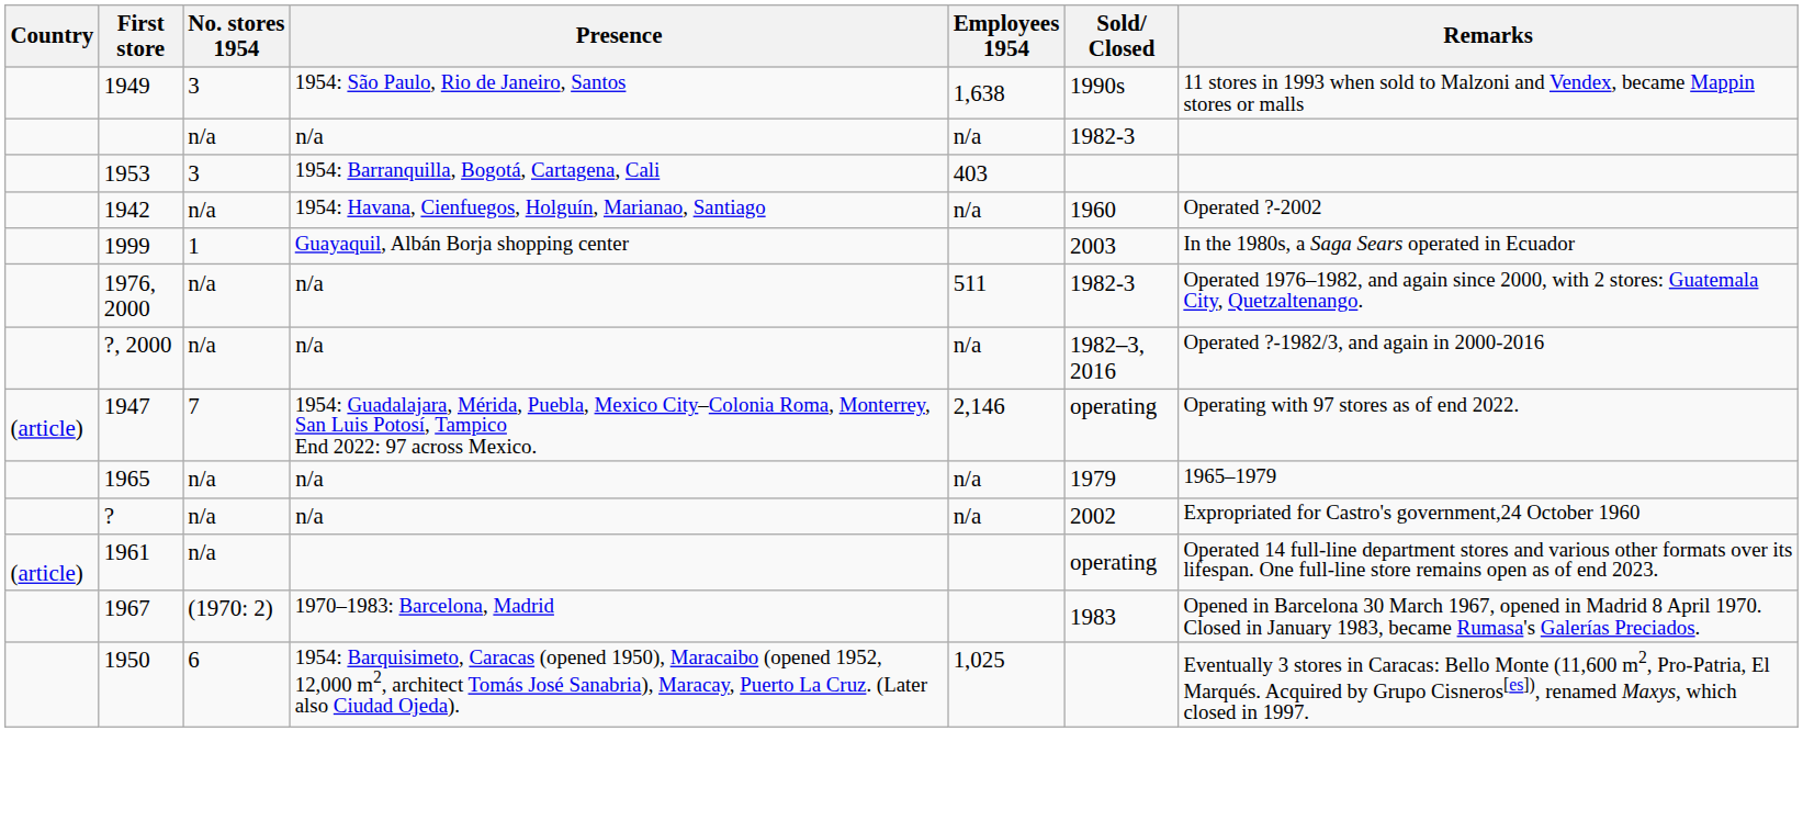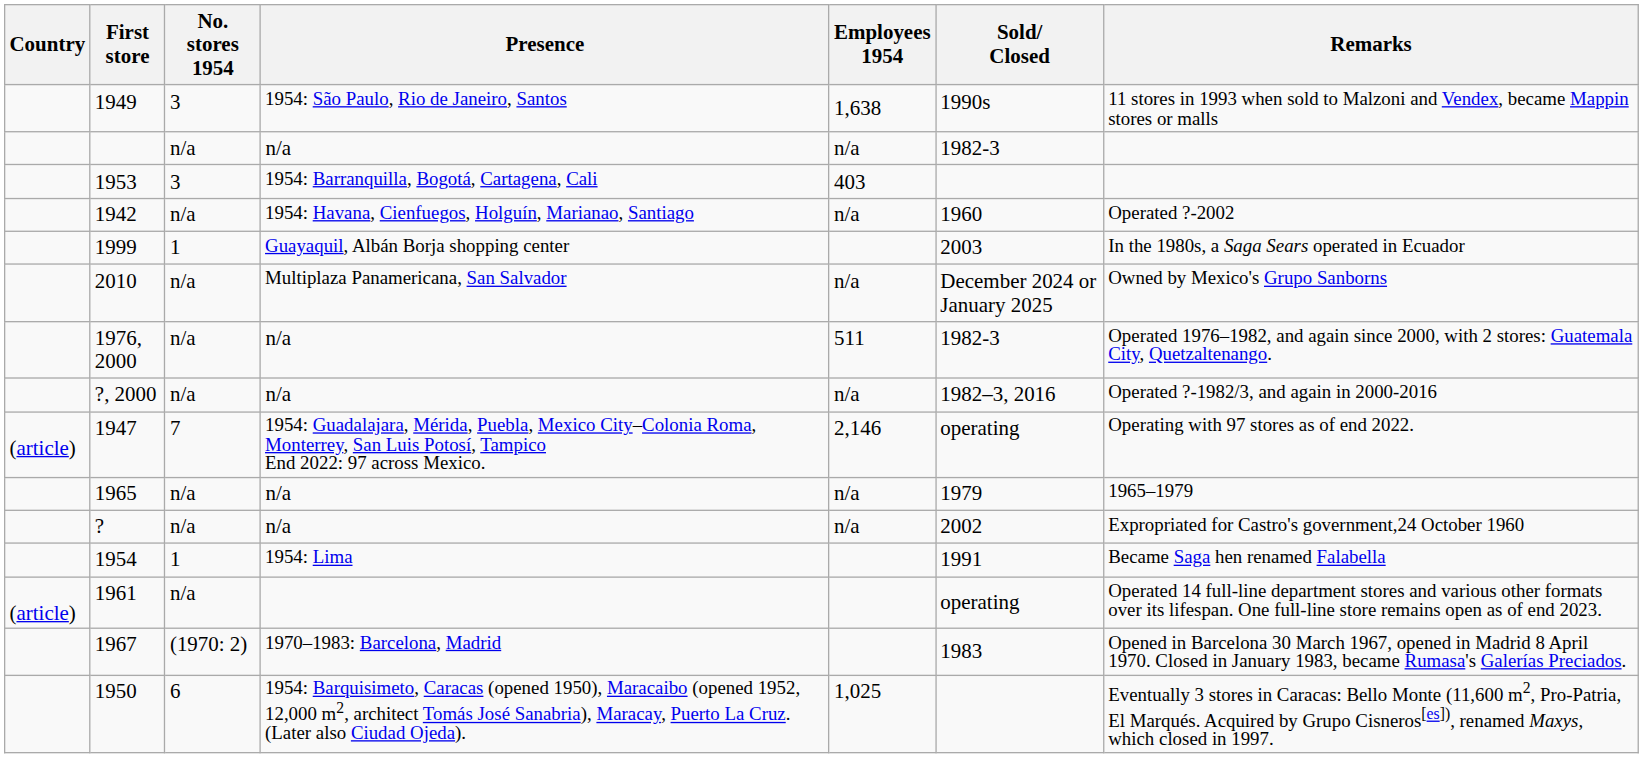+ row: 2010 | n/a | Multiplaza Panamericana, San Salvador | n/a | December 2024 or January 2025 | Owned by Mexico's Grupo Sanborns
+ row: 1954 | 1 | 1954: Lima | 1991 | Became Saga hen renamed Falabella
